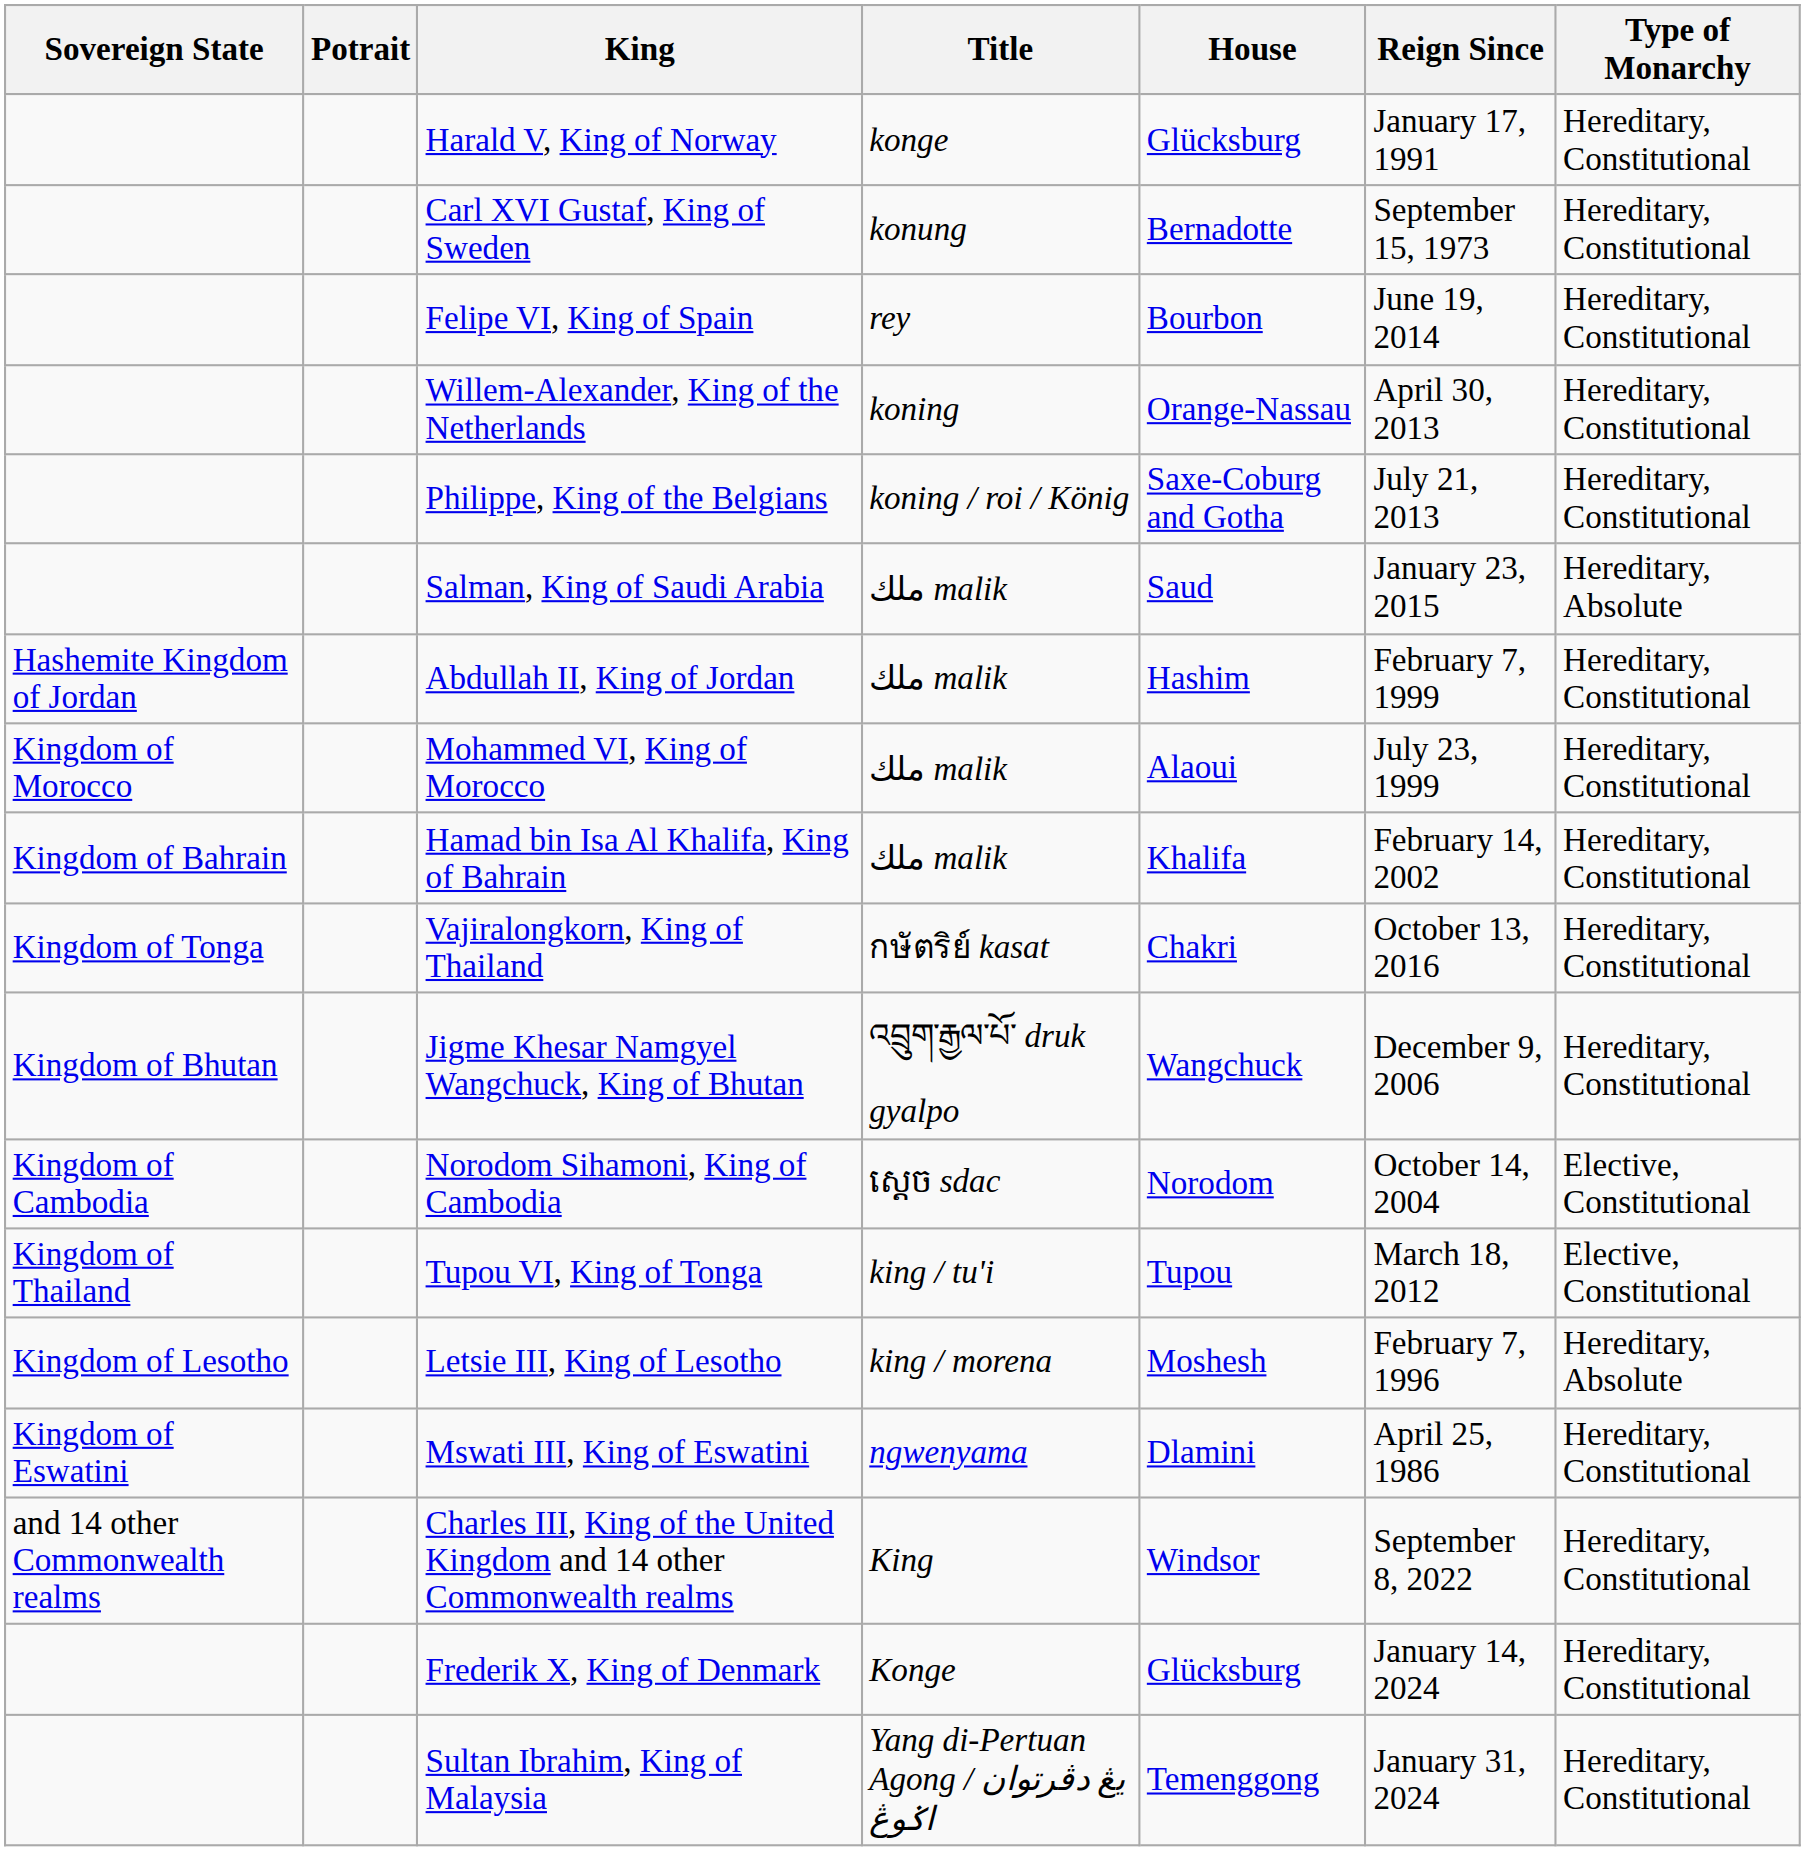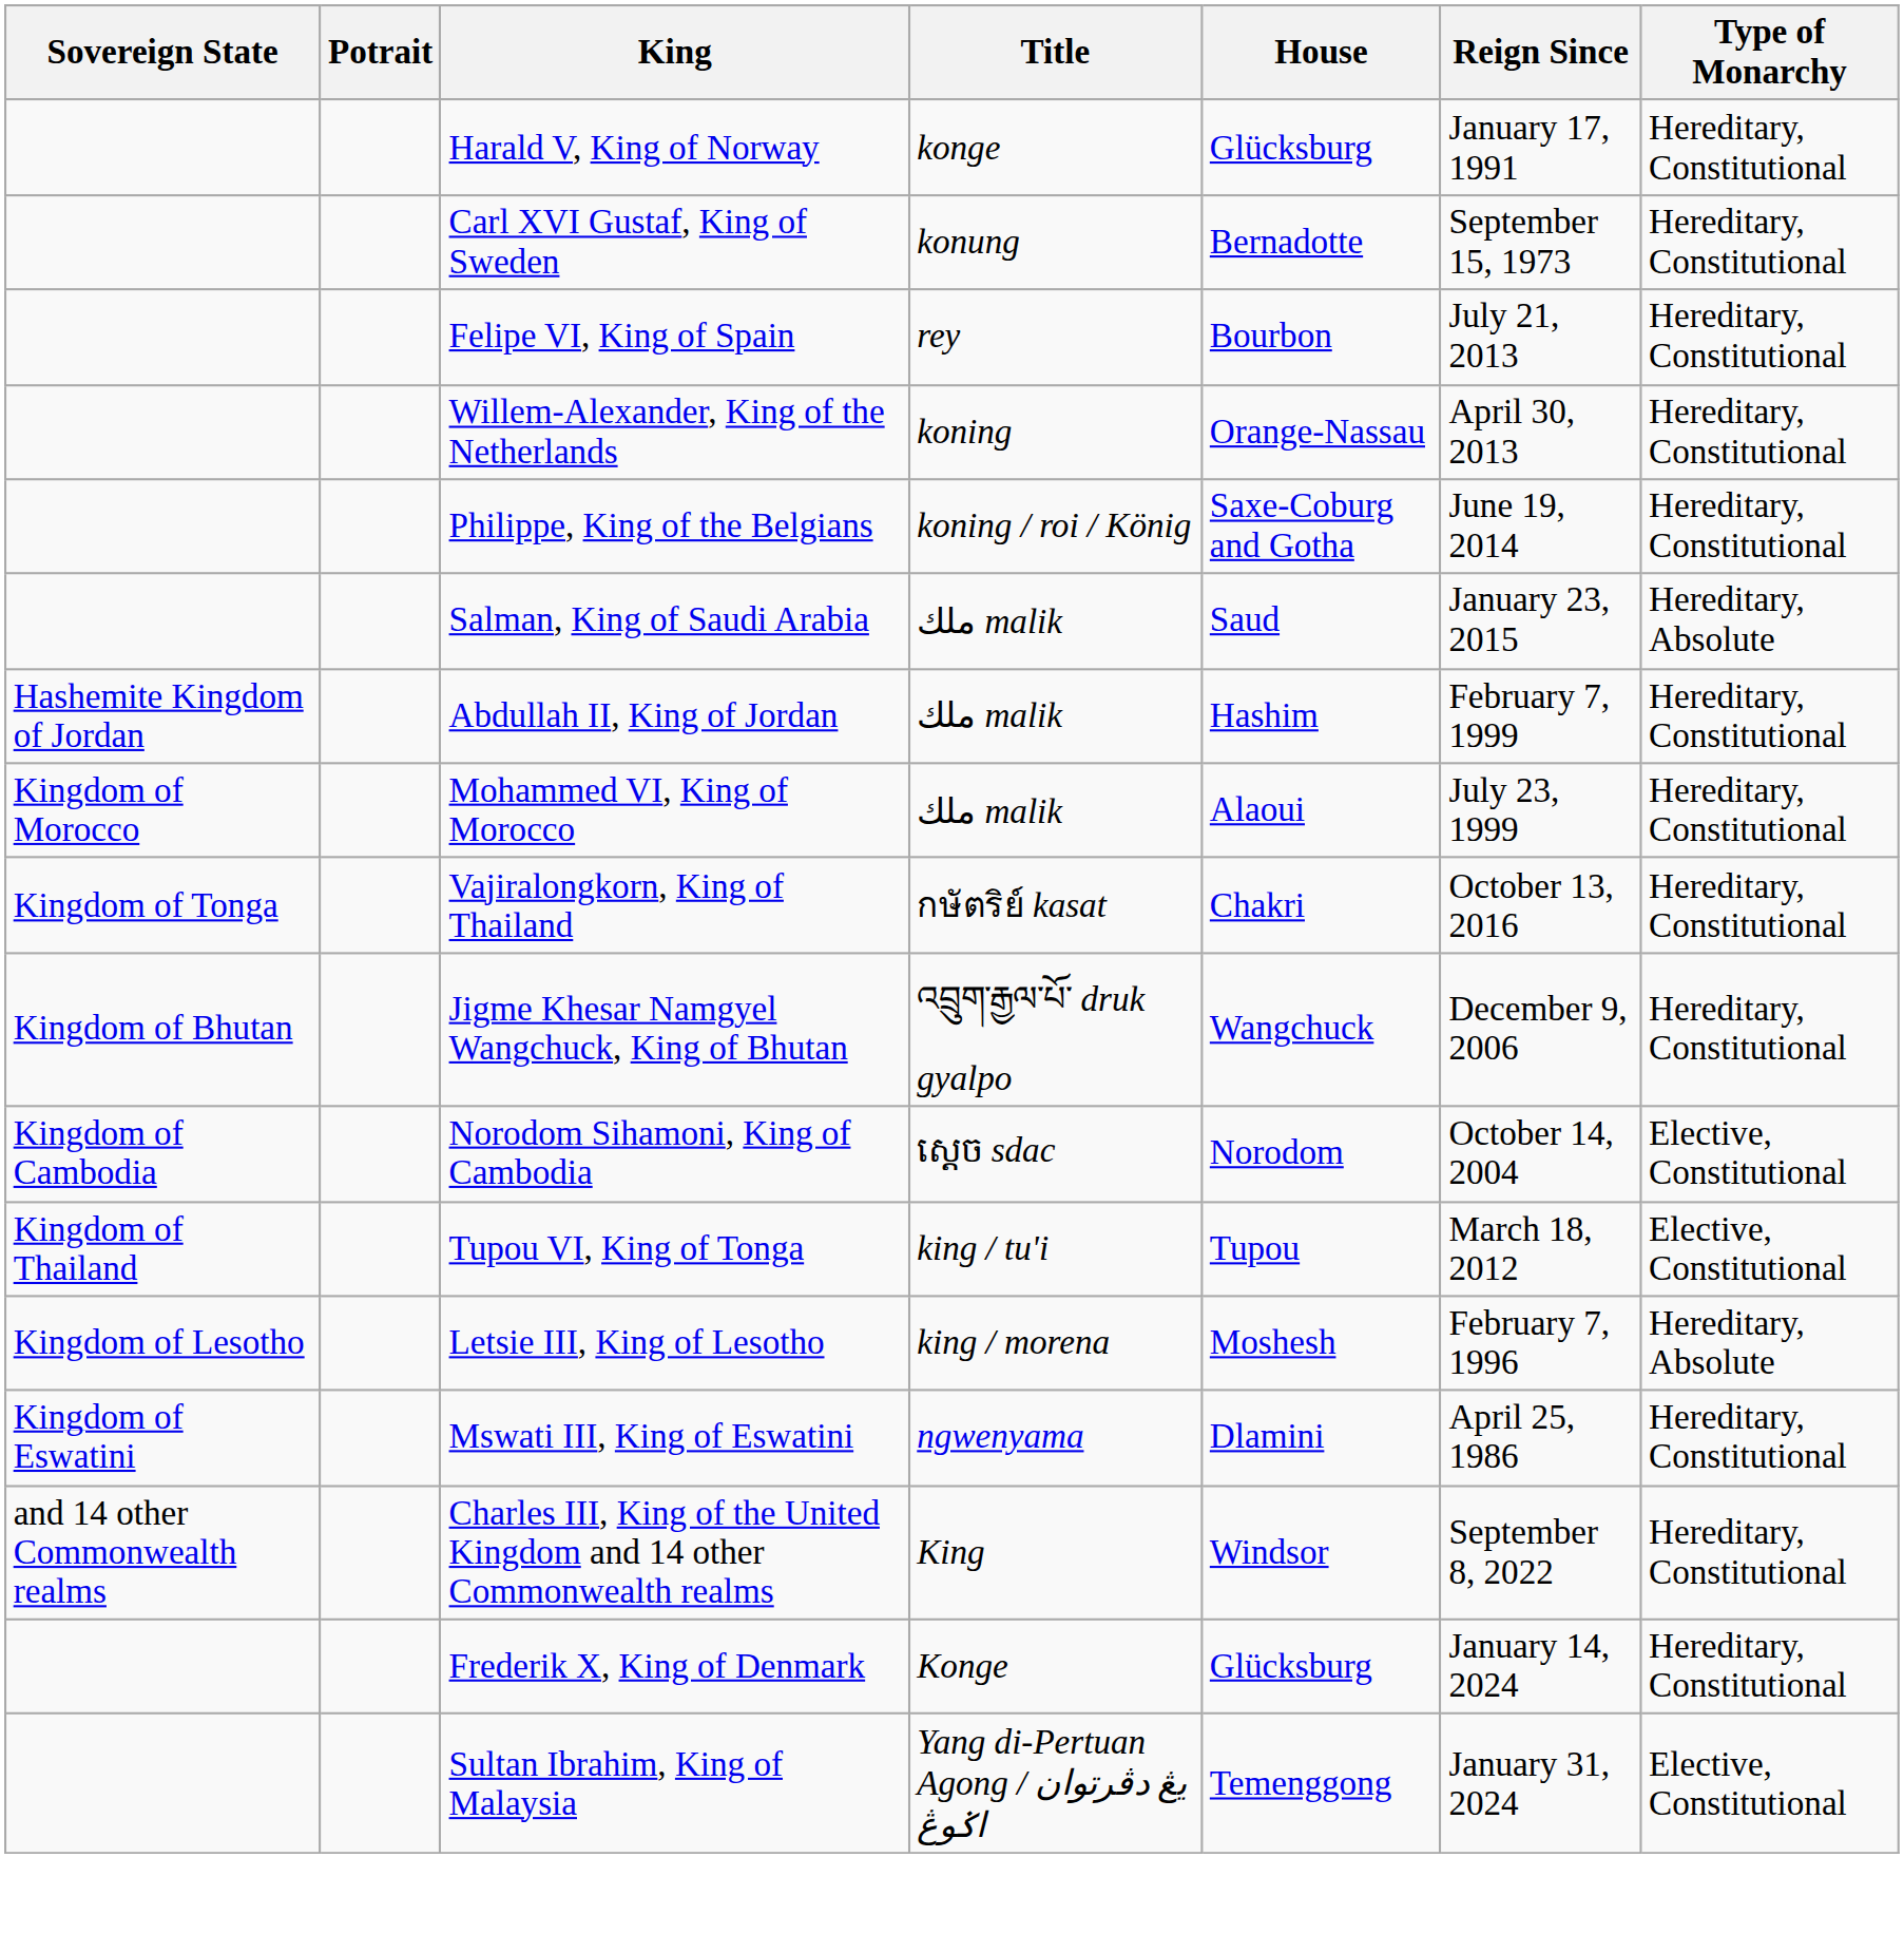Felipe VI, King of Spain | Reign Since: June 19, 2014 -> July 21, 2013
Philippe, King of the Belgians | Reign Since: July 21, 2013 -> June 19, 2014
- row: Kingdom of Bahrain | Hamad bin Isa Al Khalifa, King of Bahrain | ملك malik | Khalifa | February 14, 2002 | Hereditary, Constitutional
Sultan Ibrahim, King of Malaysia | Type of Monarchy: Hereditary, Constitutional -> Elective, Constitutional
